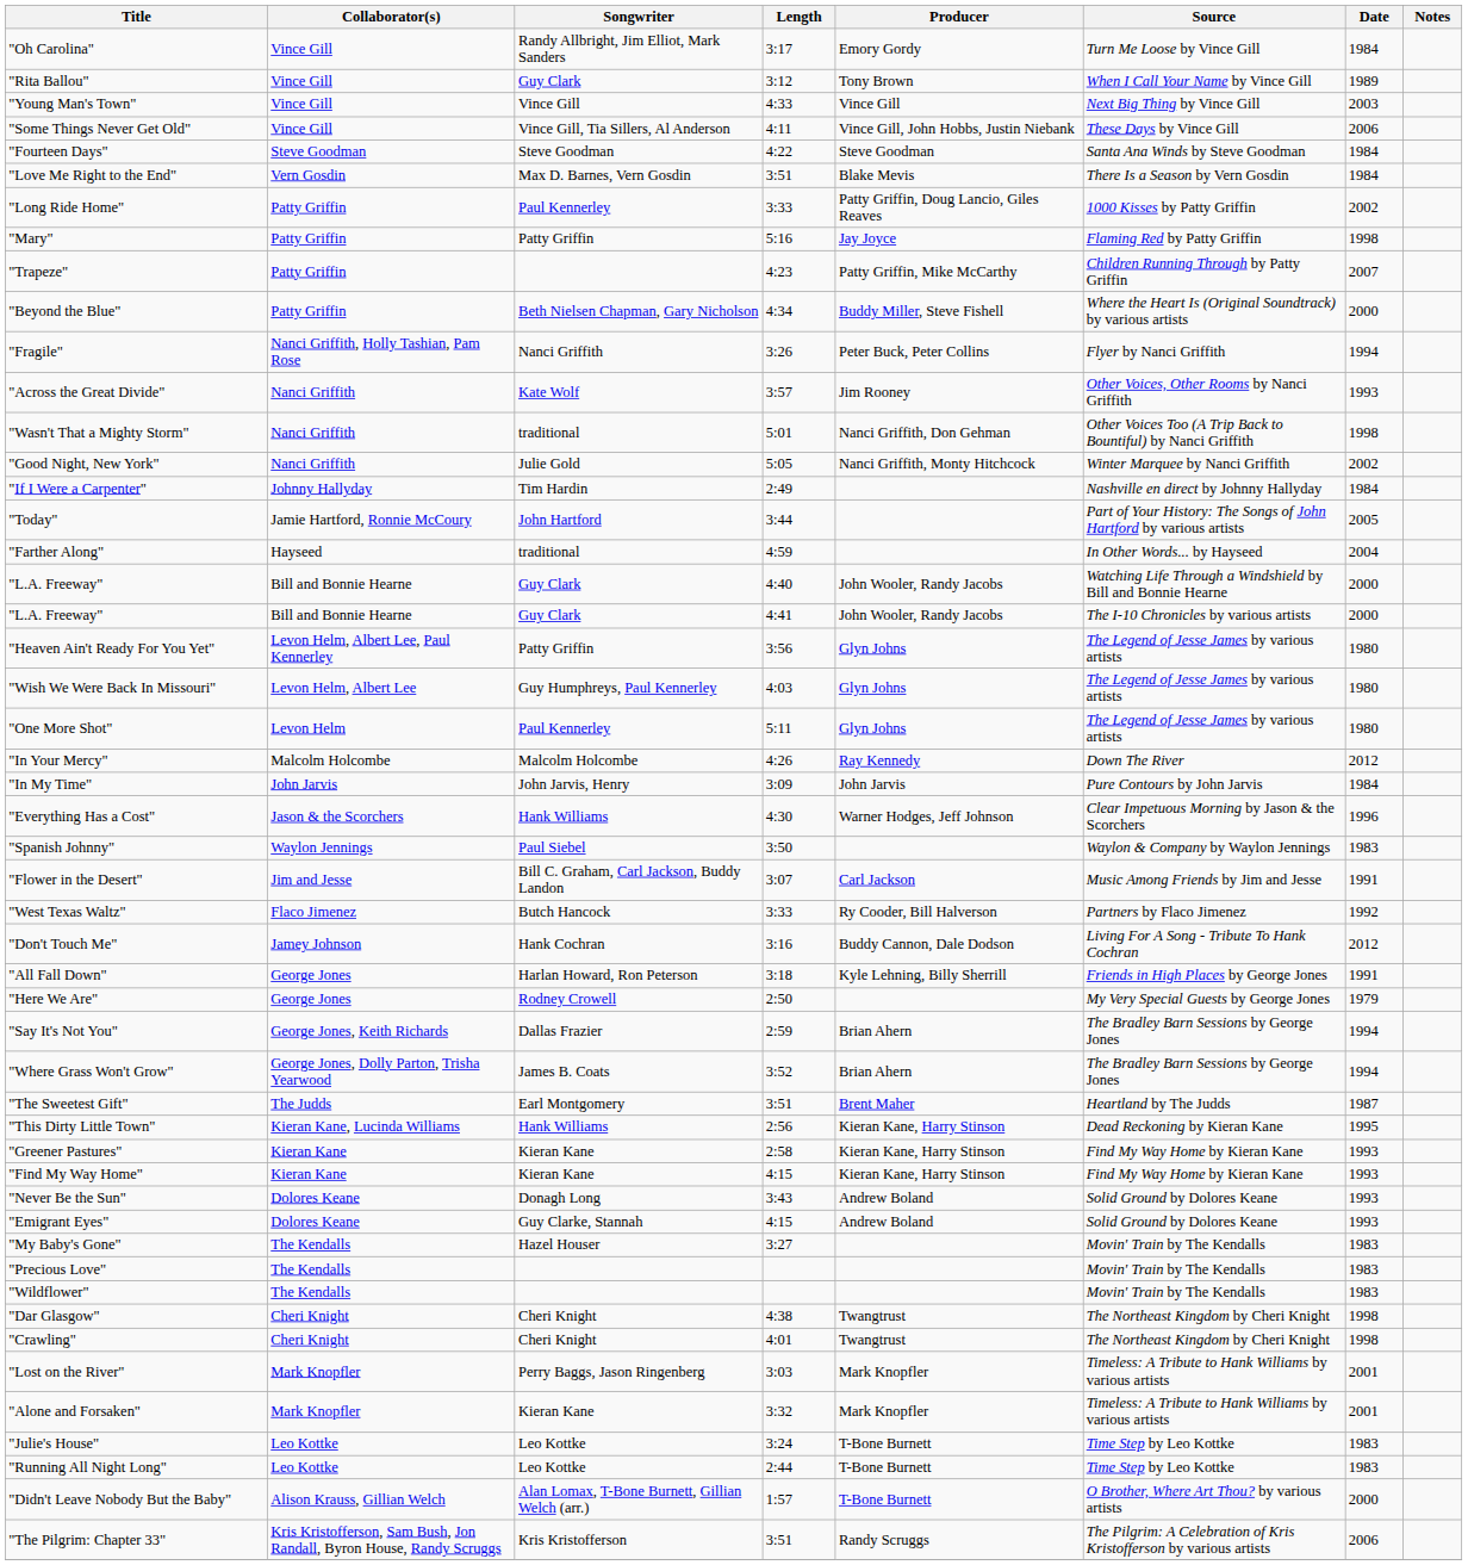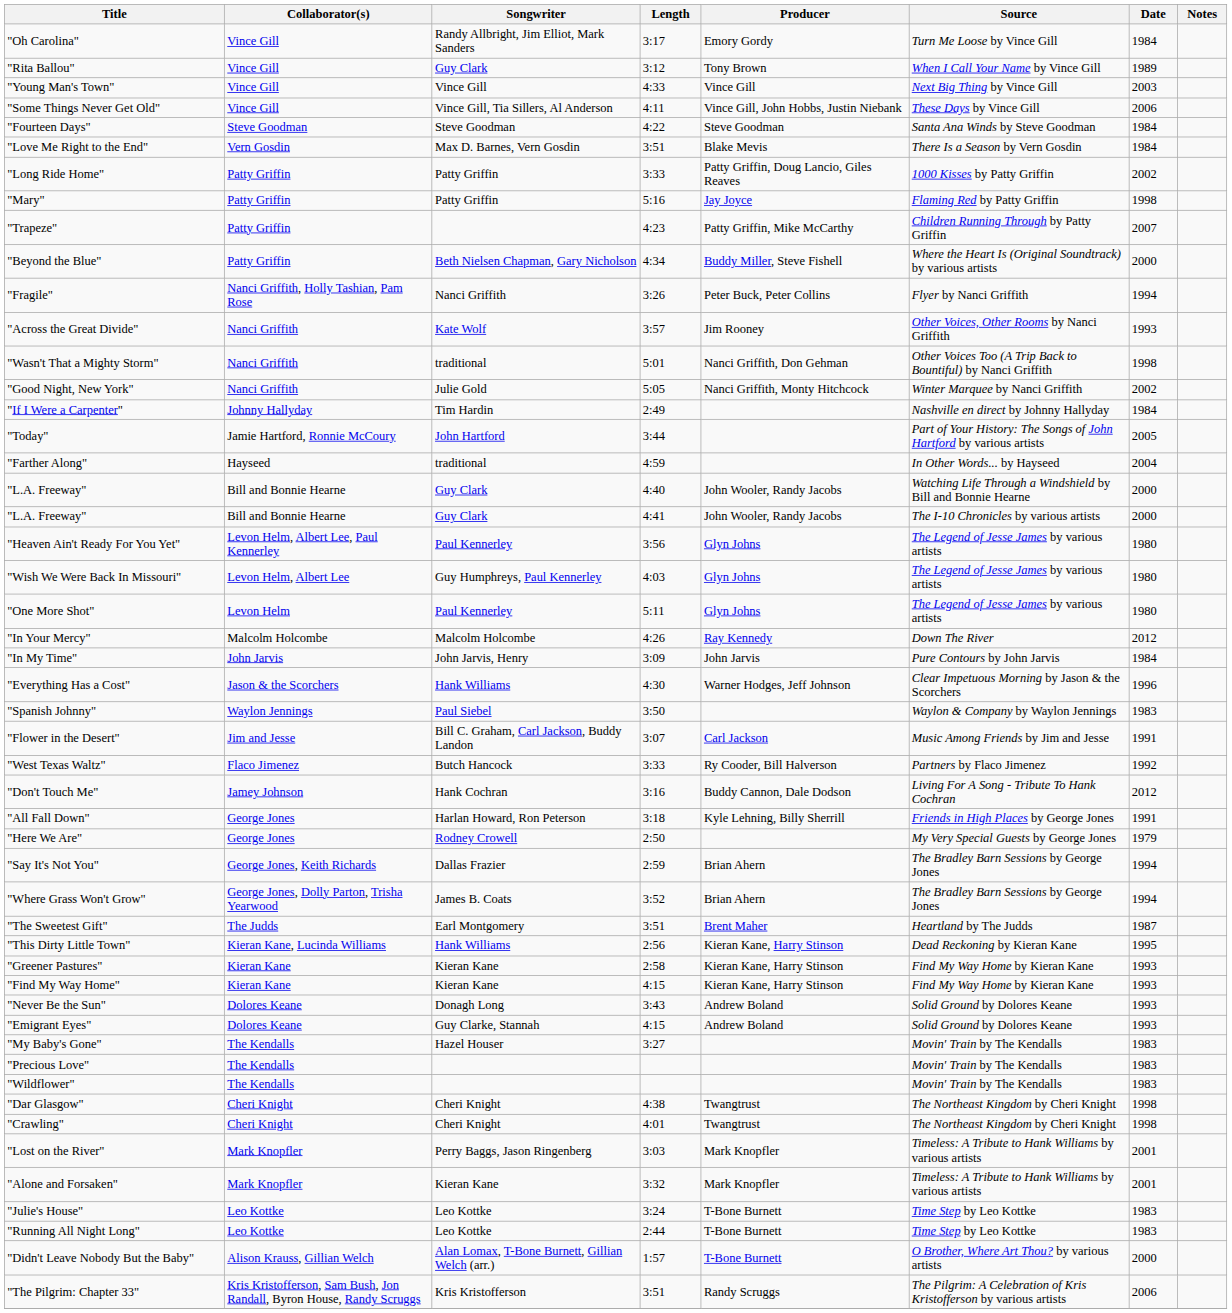"Long Ride Home" | Songwriter: Paul Kennerley -> Patty Griffin
"Heaven Ain't Ready For You Yet" | Songwriter: Patty Griffin -> Paul Kennerley
